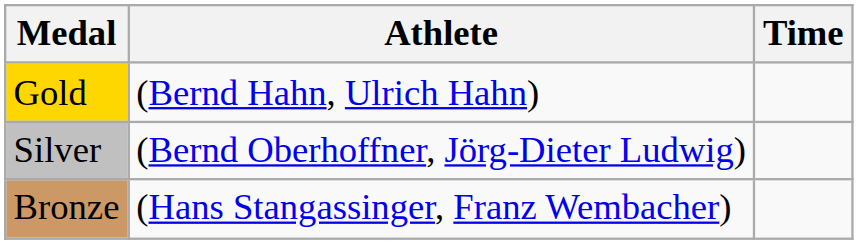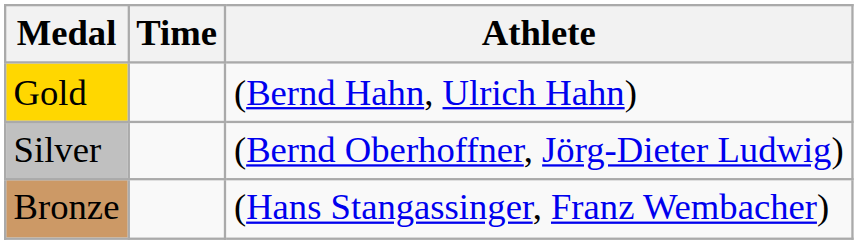columns swapped: Athlete <-> Time
